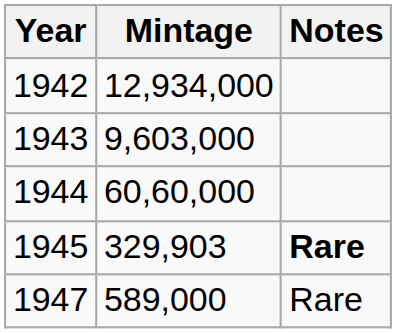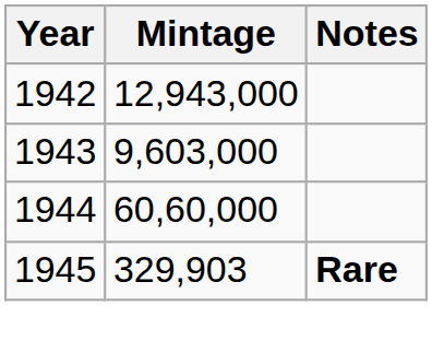1942 | Mintage: 12,934,000 -> 12,943,000
- row: 1947 | 589,000 | Rare
